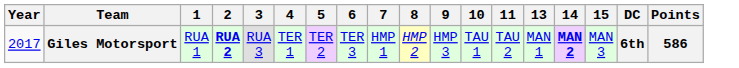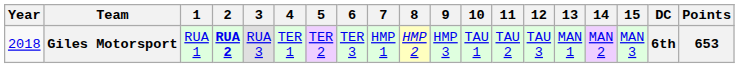+ column: 12 | TAU 3
Giles Motorsport | Year: 2017 -> 2018
Giles Motorsport | 14: bold -> normal
Giles Motorsport | Points: 586 -> 653
